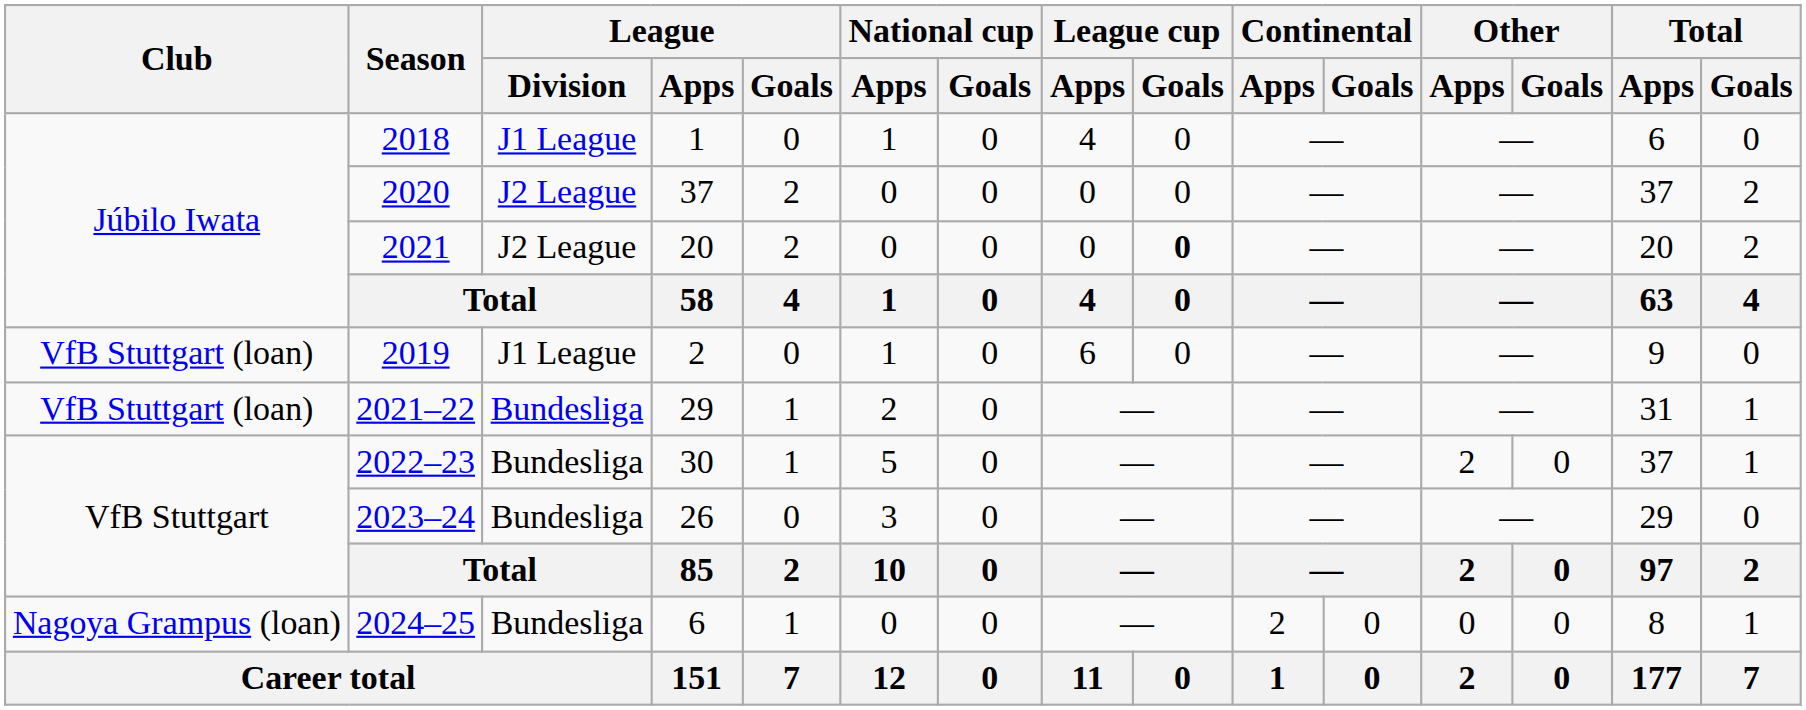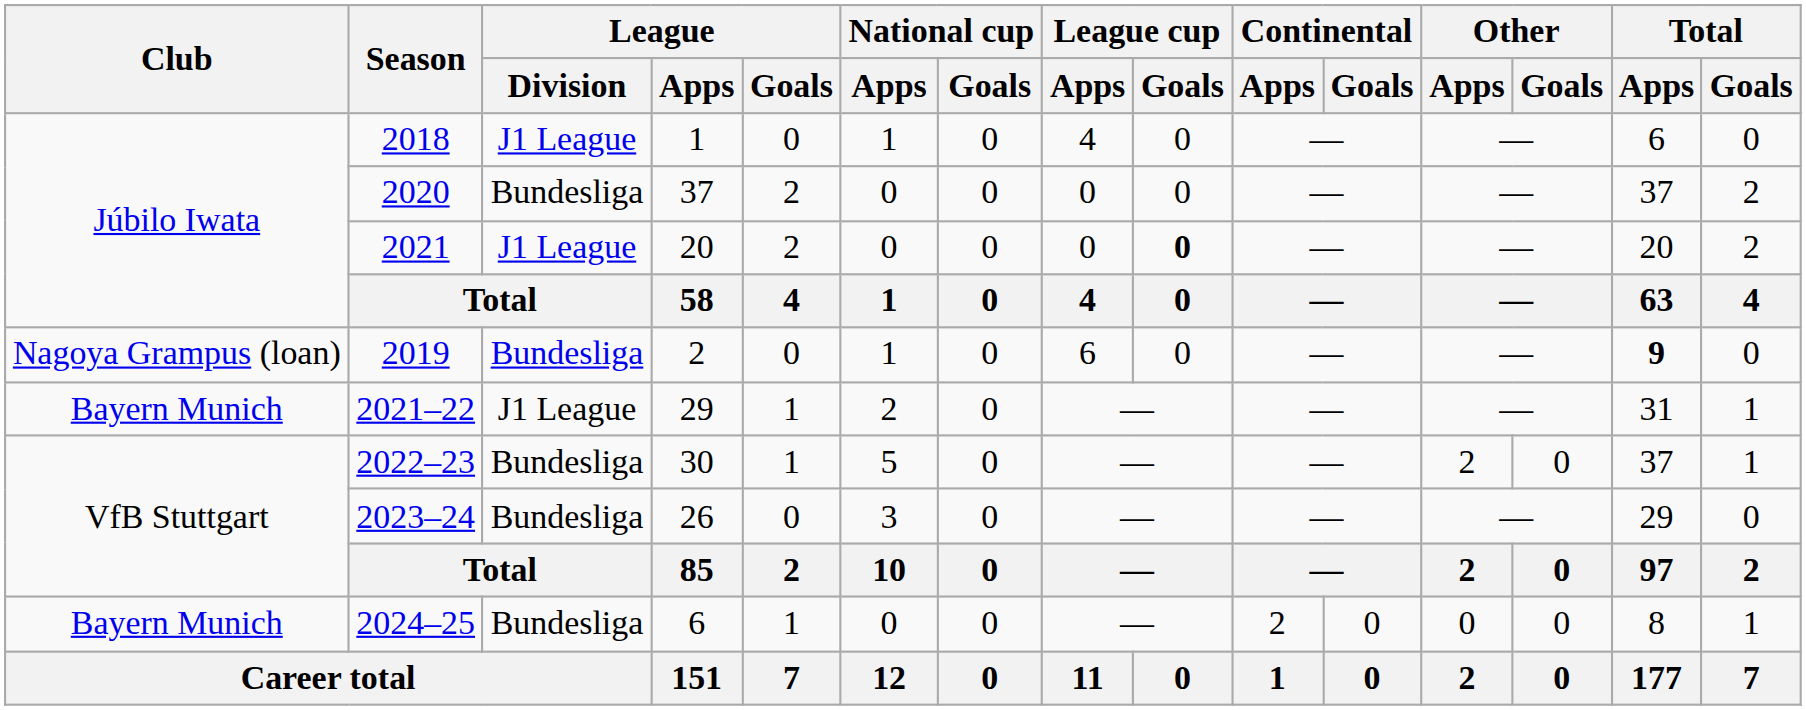2020 | League / Division: J2 League -> Bundesliga
2021 | League / Division: J2 League -> J1 League
2019 | Club: VfB Stuttgart (loan) -> Nagoya Grampus (loan)
2019 | League / Division: J1 League -> Bundesliga
2019 | Total / Apps: normal -> bold
2021–22 | Club: VfB Stuttgart (loan) -> Bayern Munich
2021–22 | League / Division: Bundesliga -> J1 League
2024–25 | Club: Nagoya Grampus (loan) -> Bayern Munich
